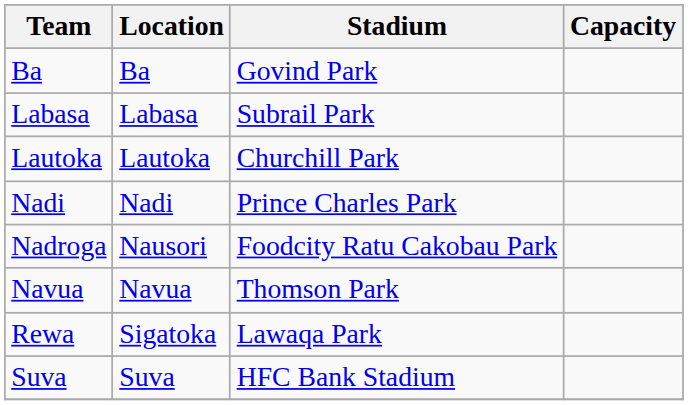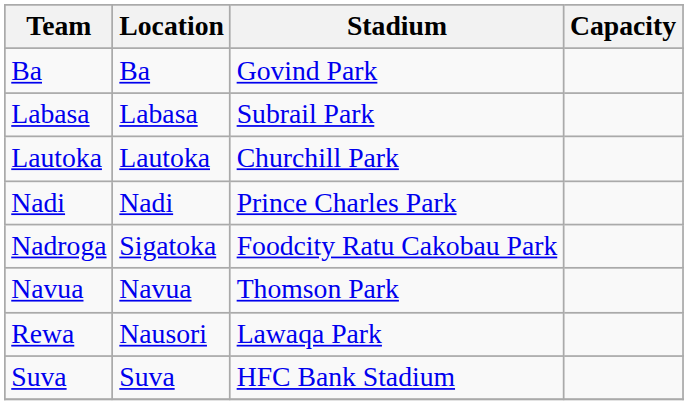Nadroga | Location: Nausori -> Sigatoka
Rewa | Location: Sigatoka -> Nausori
